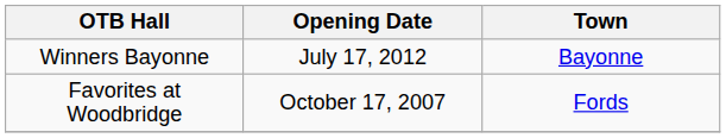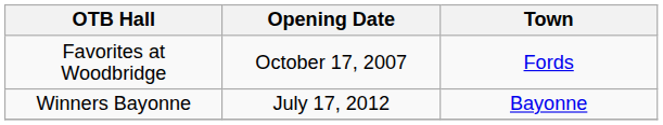rows swapped: Favorites at Woodbridge <-> Winners Bayonne
